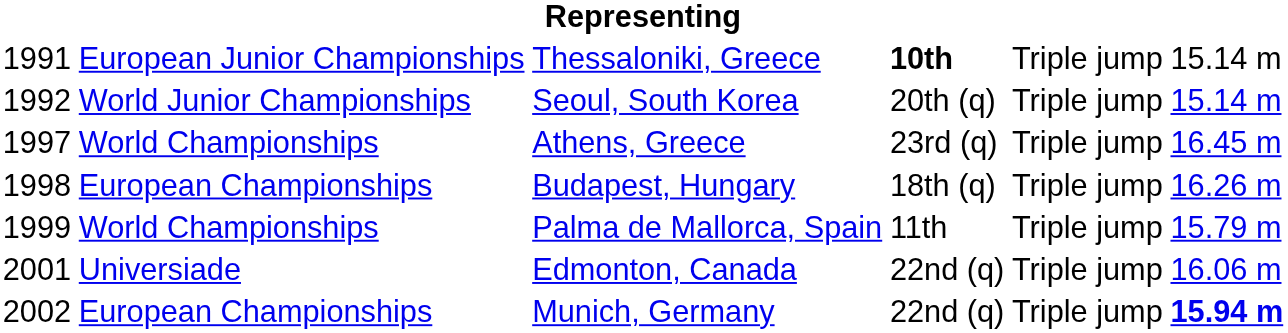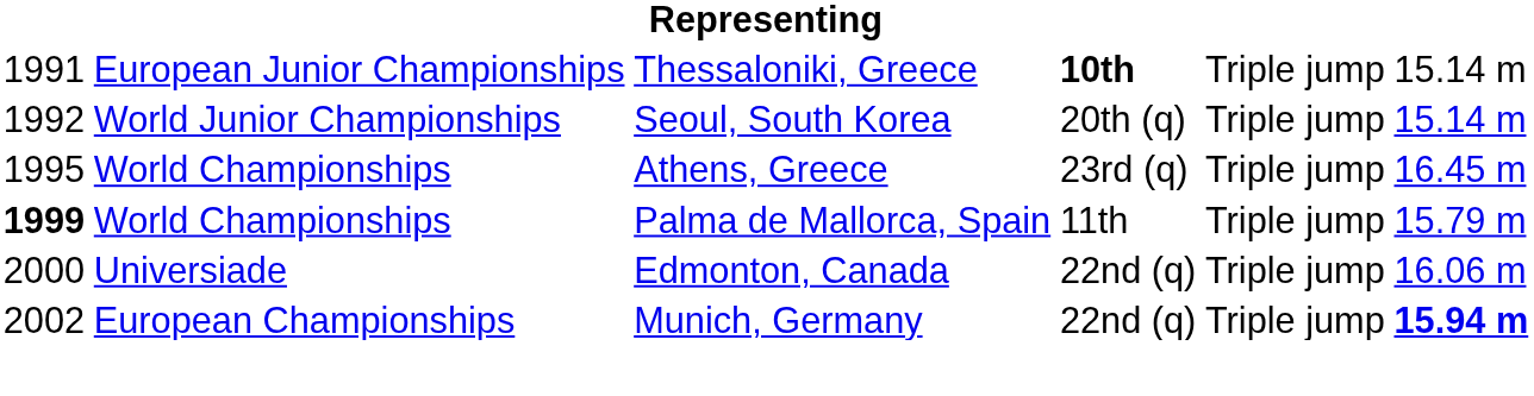Athens, Greece | column 1: 1997 -> 1995
- row: 1998 | European Championships | Budapest, Hungary | 18th (q) | Triple jump | 16.26 m
Palma de Mallorca, Spain | column 1: normal -> bold
Edmonton, Canada | column 1: 2001 -> 2000
